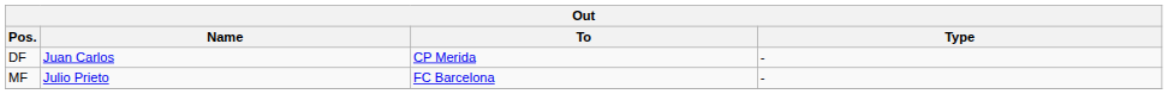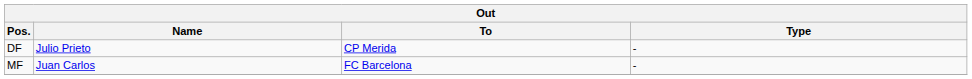DF | Name: Juan Carlos -> Julio Prieto
MF | Name: Julio Prieto -> Juan Carlos
